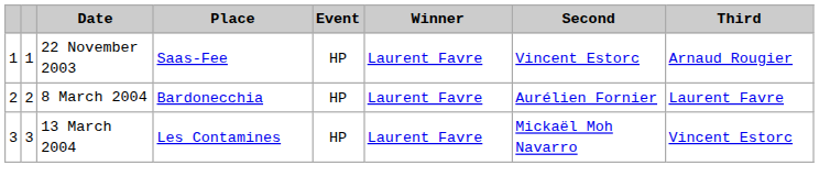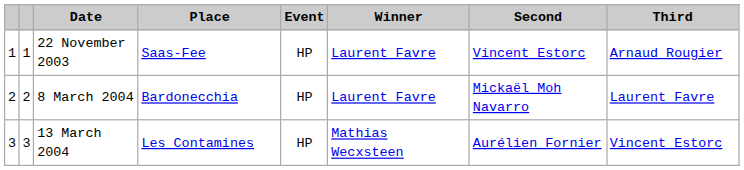8 March 2004 | Second: Aurélien Fornier -> Mickaël Moh Navarro
13 March 2004 | Winner: Laurent Favre -> Mathias Wecxsteen
13 March 2004 | Second: Mickaël Moh Navarro -> Aurélien Fornier
